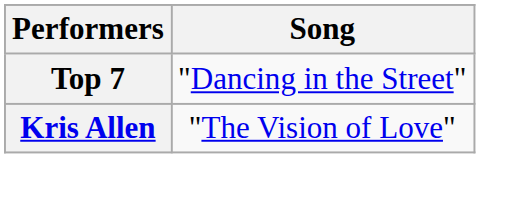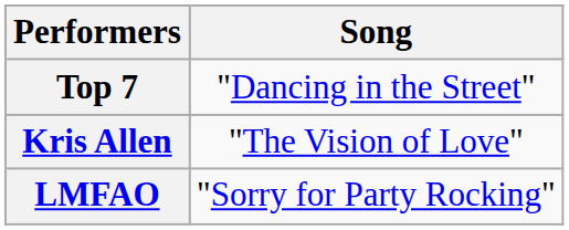+ row: LMFAO | "Sorry for Party Rocking"
